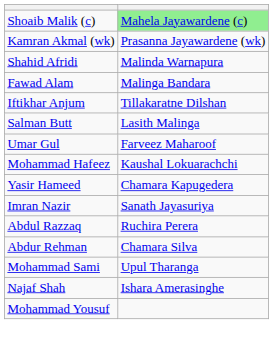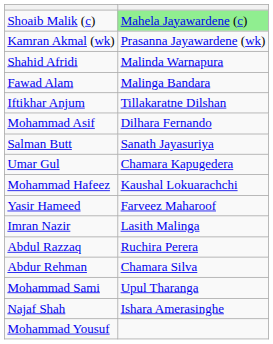+ row: Mohammad Asif | Dilhara Fernando
Salman Butt | column 2: Lasith Malinga -> Sanath Jayasuriya
Umar Gul | column 2: Farveez Maharoof -> Chamara Kapugedera
Yasir Hameed | column 2: Chamara Kapugedera -> Farveez Maharoof
Imran Nazir | column 2: Sanath Jayasuriya -> Lasith Malinga
